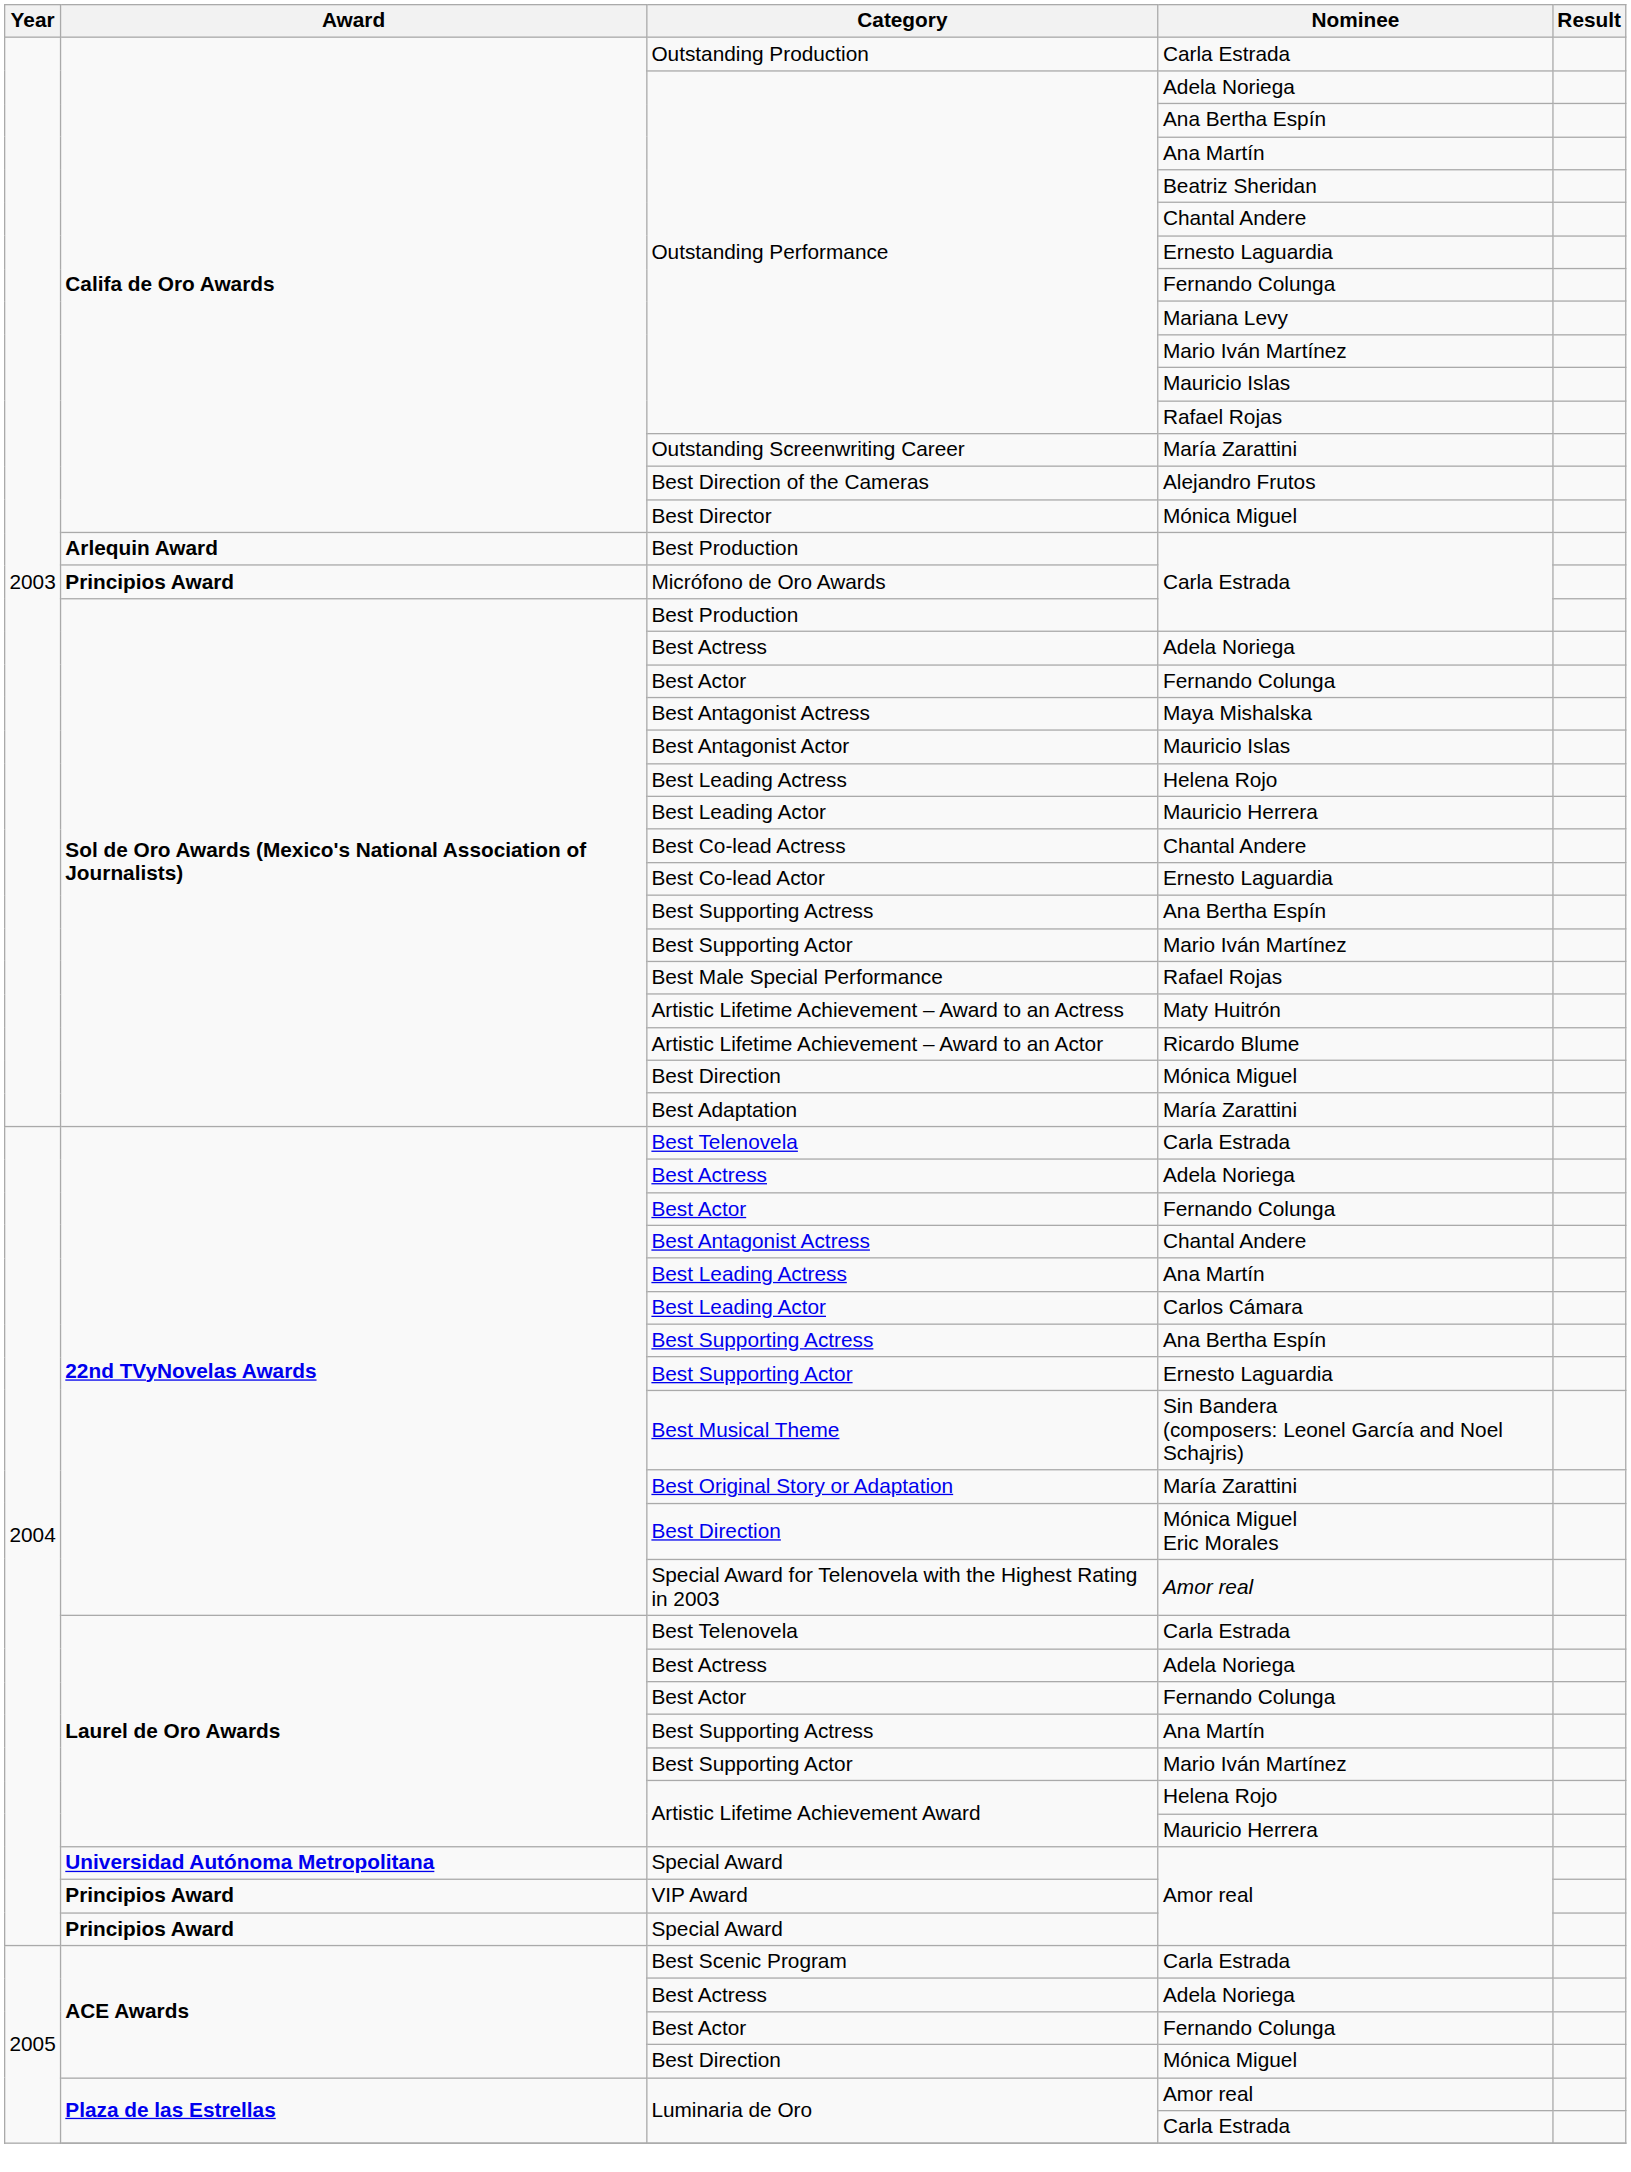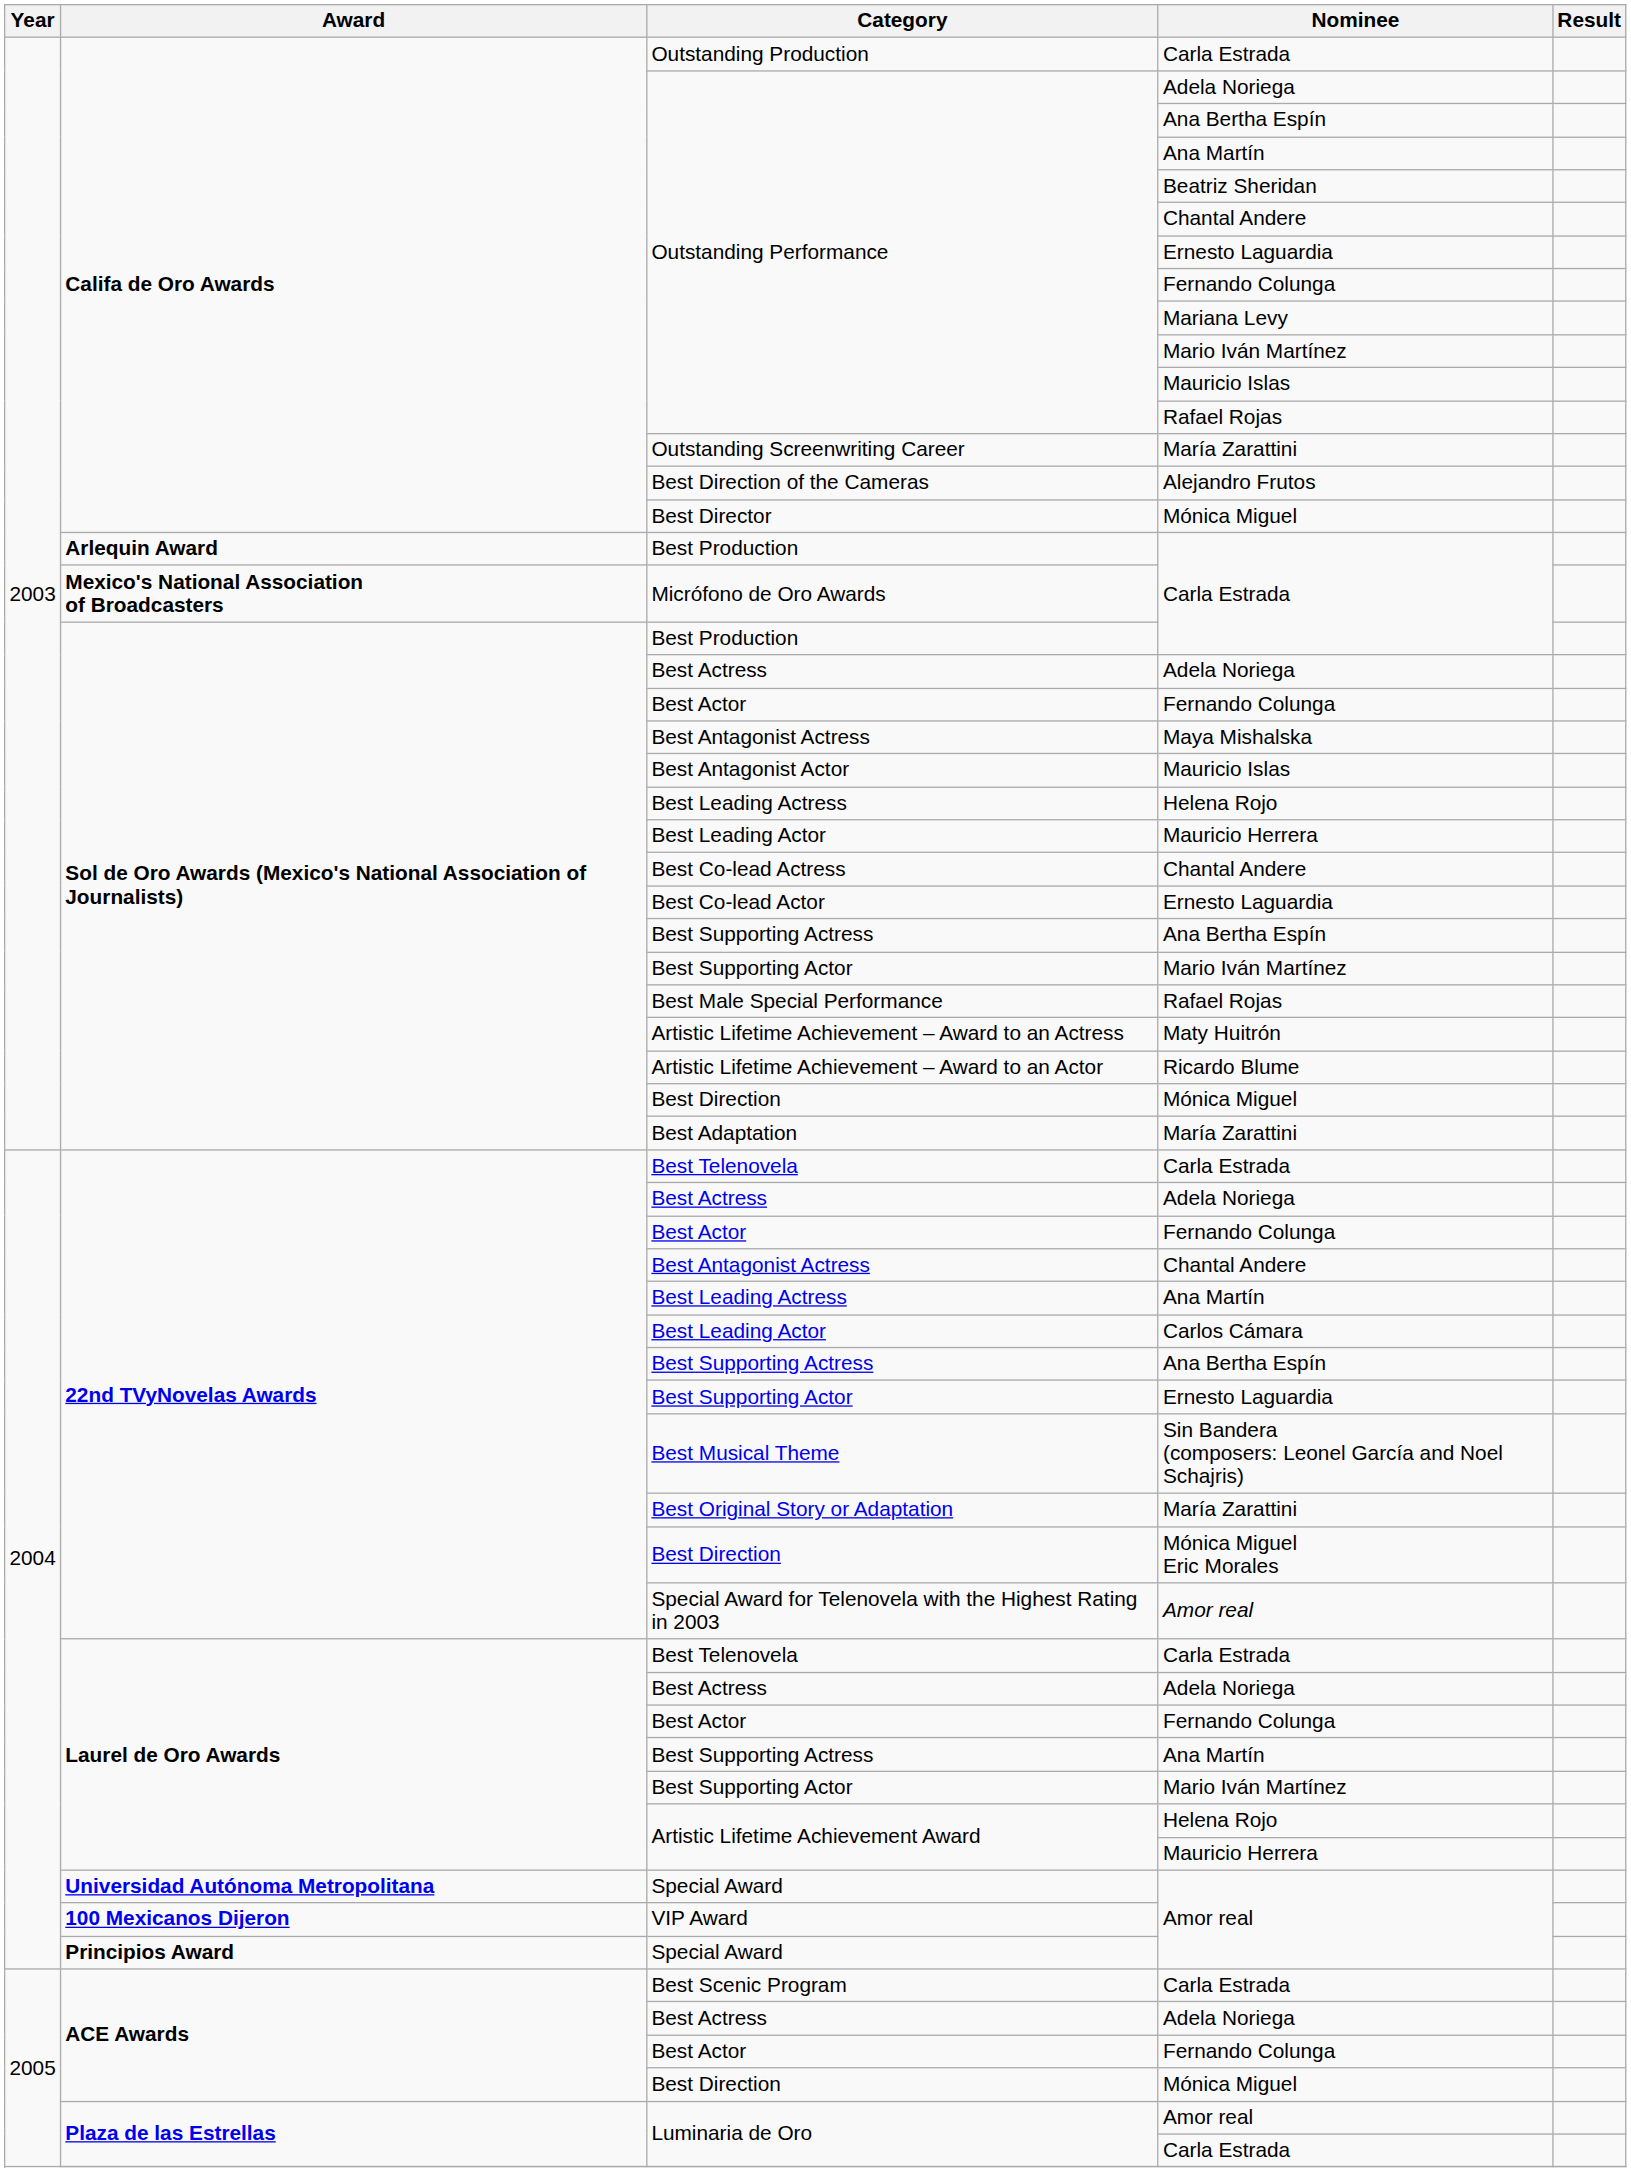Micrófono de Oro Awards | Award: Principios Award -> Mexico's National Association of Broadcasters
VIP Award | Award: Principios Award -> 100 Mexicanos Dijeron
